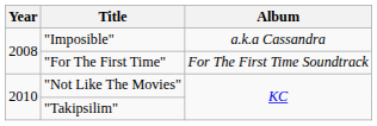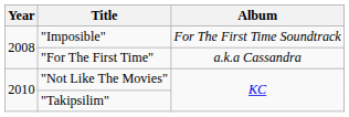"Imposible" | Album: a.k.a Cassandra -> For The First Time Soundtrack
"For The First Time" | Album: For The First Time Soundtrack -> a.k.a Cassandra
